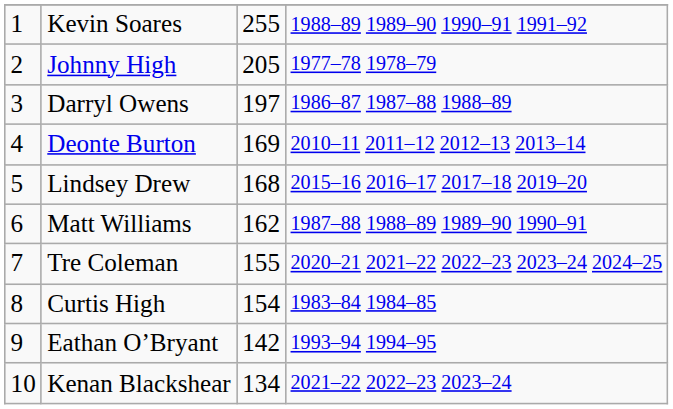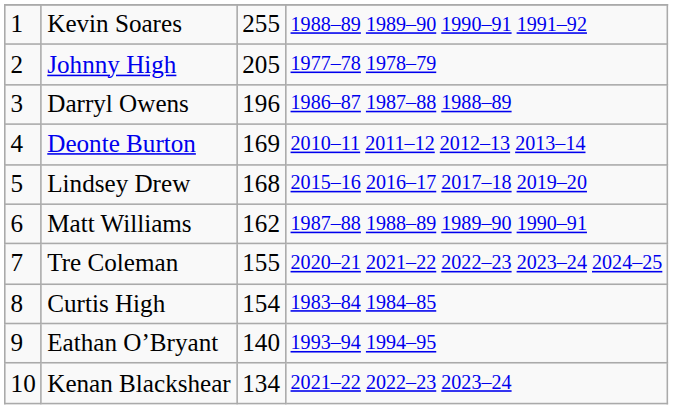Darryl Owens | column 3: 197 -> 196
Eathan O’Bryant | column 3: 142 -> 140
